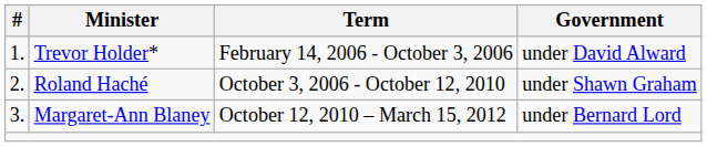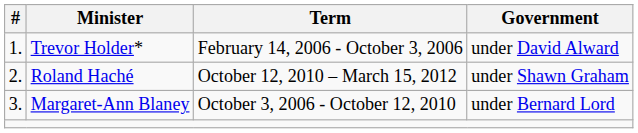Roland Haché | Term: October 3, 2006 - October 12, 2010 -> October 12, 2010 – March 15, 2012
Margaret-Ann Blaney | Term: October 12, 2010 – March 15, 2012 -> October 3, 2006 - October 12, 2010
